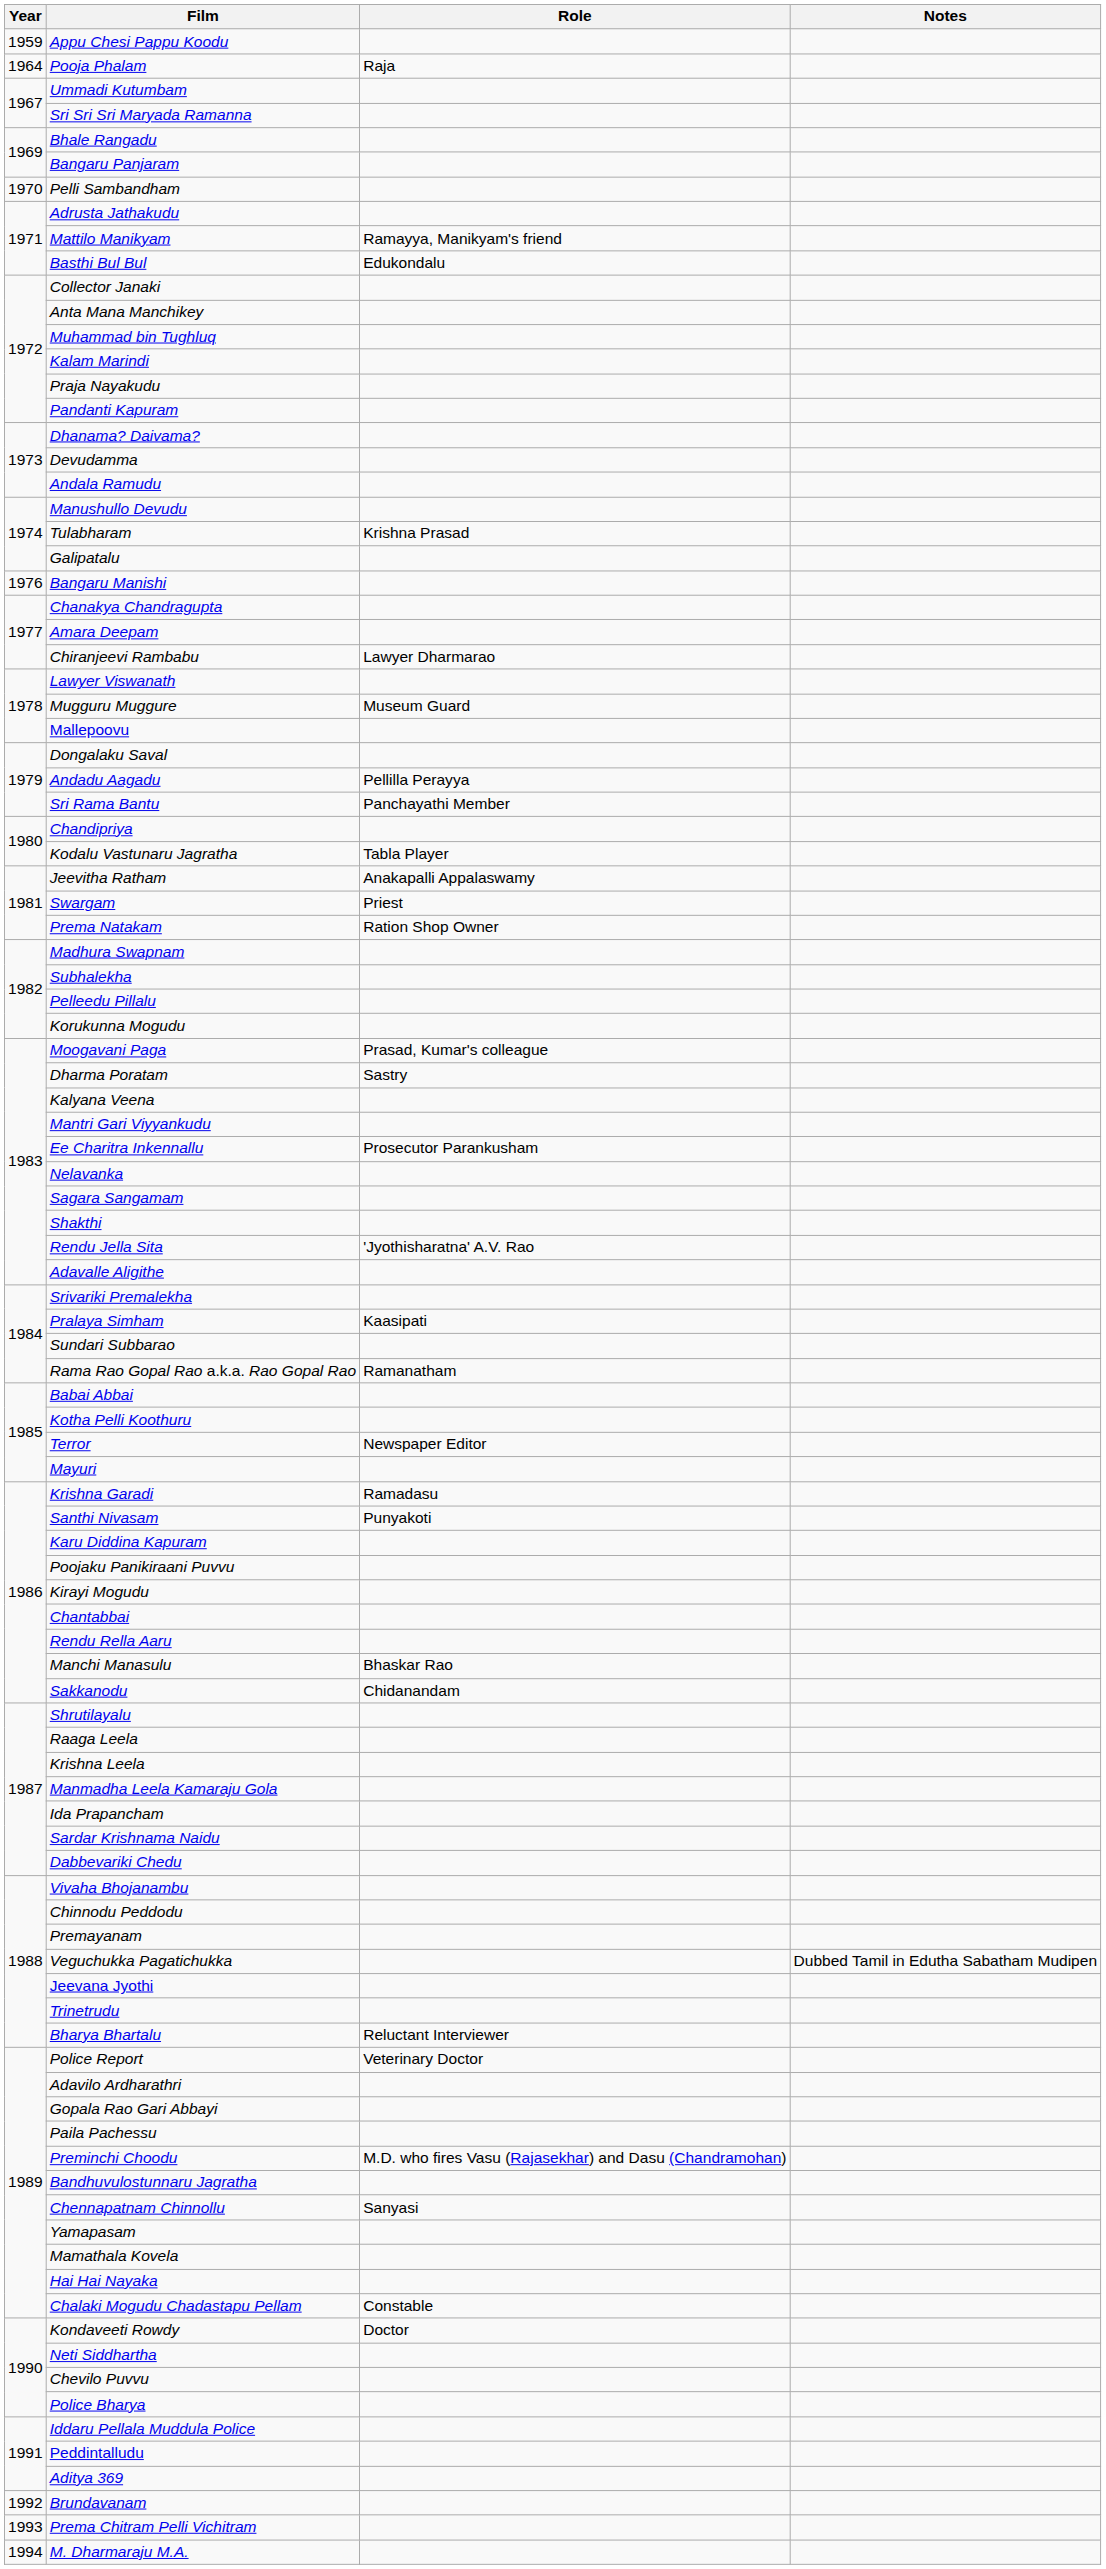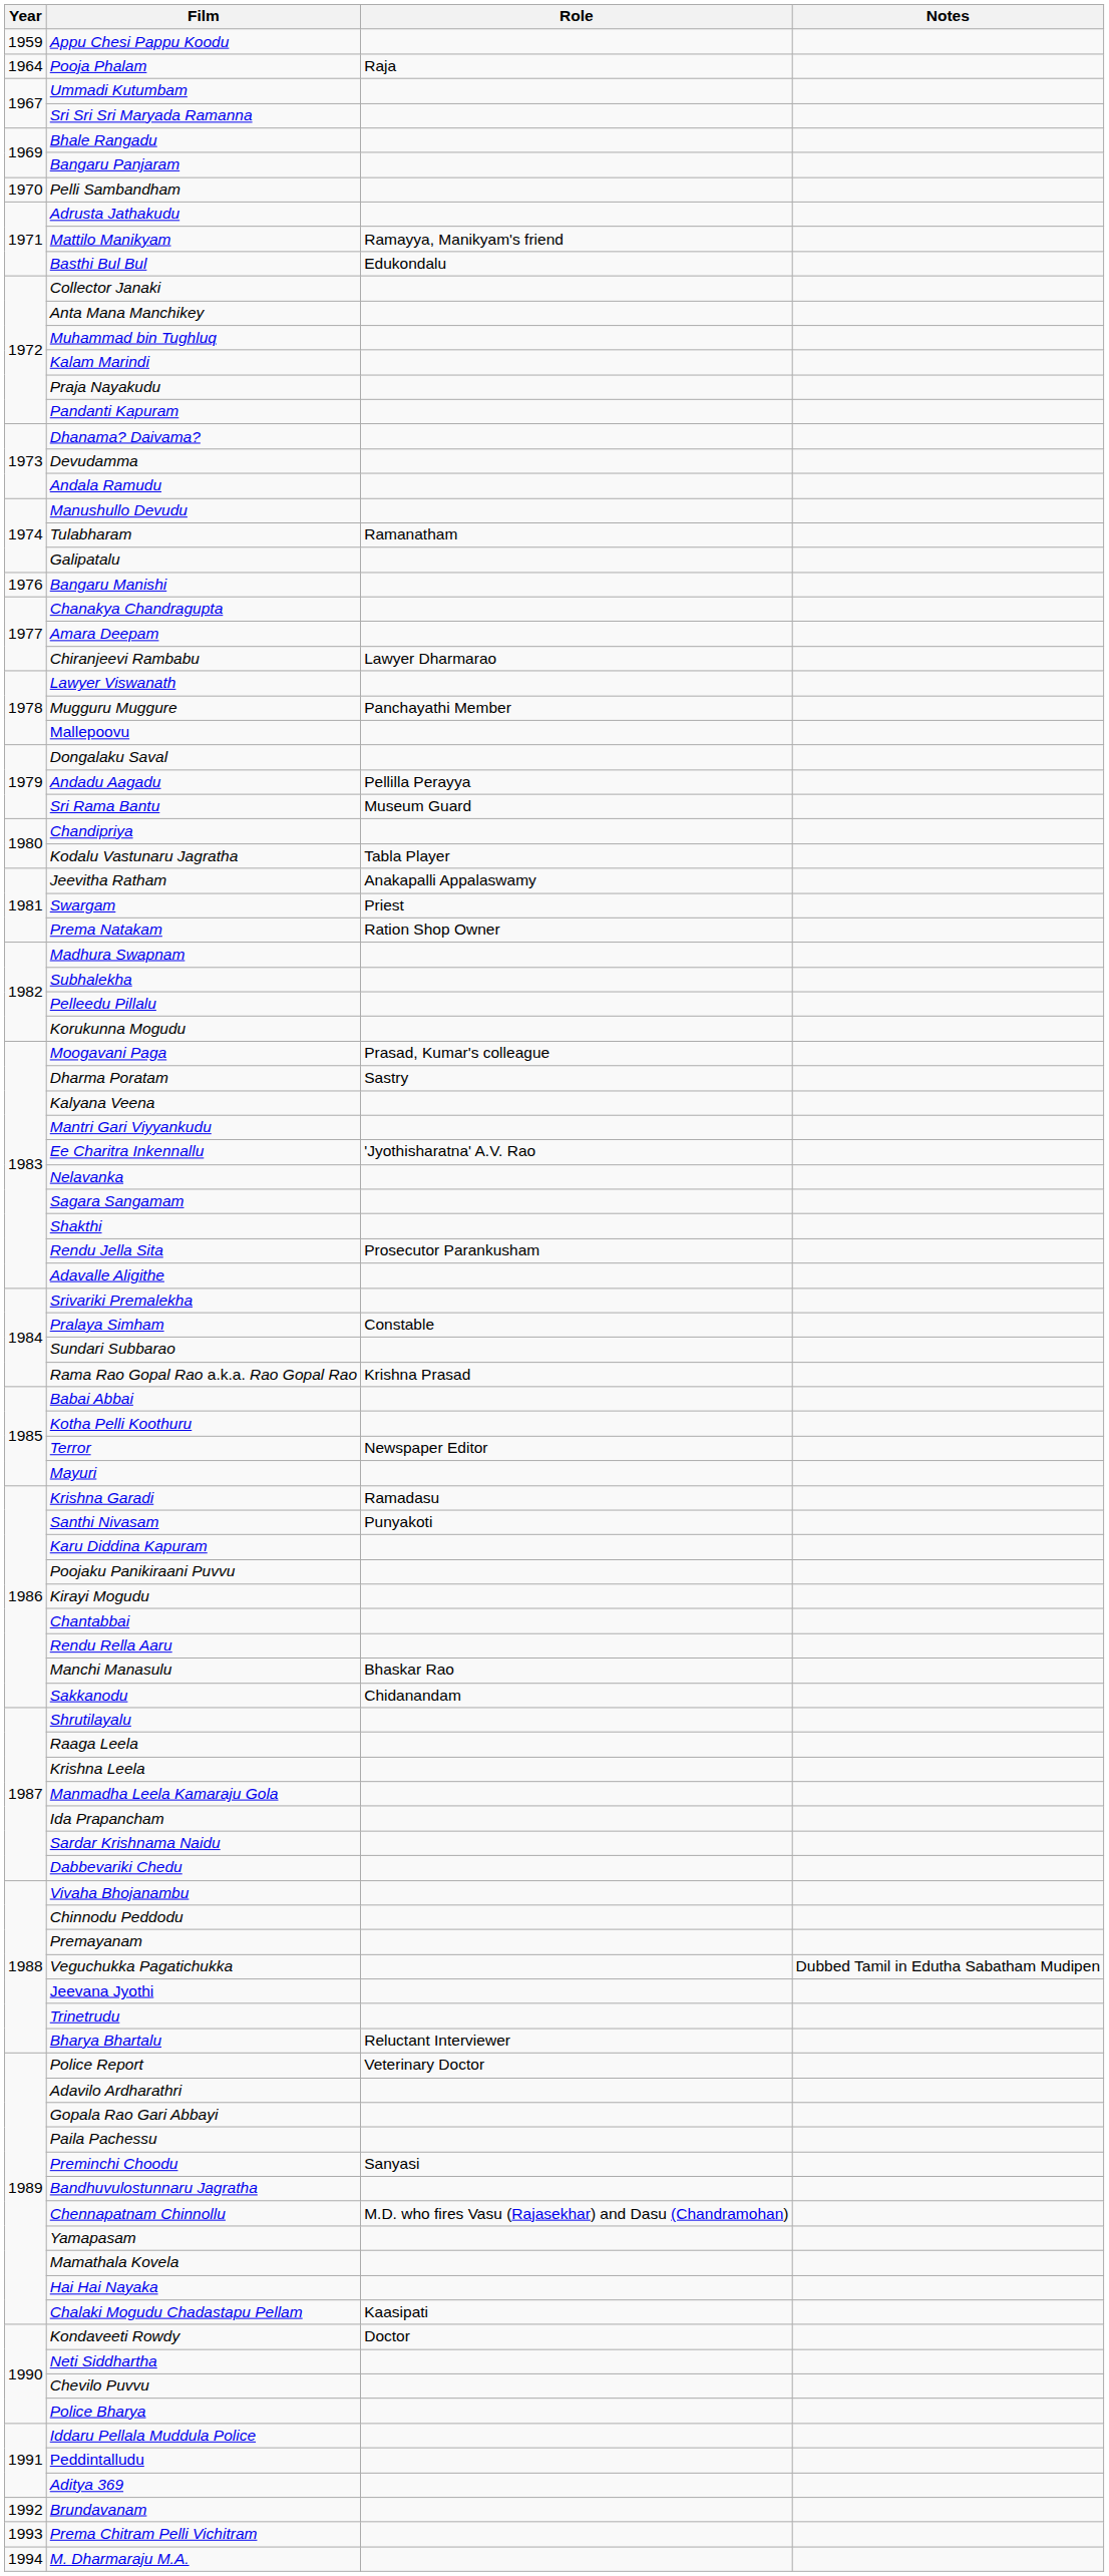Tulabharam | Role: Krishna Prasad -> Ramanatham
Mugguru Muggure | Role: Museum Guard -> Panchayathi Member
Sri Rama Bantu | Role: Panchayathi Member -> Museum Guard
Ee Charitra Inkennallu | Role: Prosecutor Parankusham -> 'Jyothisharatna' A.V. Rao
Rendu Jella Sita | Role: 'Jyothisharatna' A.V. Rao -> Prosecutor Parankusham
Pralaya Simham | Role: Kaasipati -> Constable
Rama Rao Gopal Rao a.k.a. Rao Gopal Rao | Role: Ramanatham -> Krishna Prasad
Preminchi Choodu | Role: M.D. who fires Vasu (Rajasekhar) and Dasu (Chandramohan) -> Sanyasi
Chennapatnam Chinnollu | Role: Sanyasi -> M.D. who fires Vasu (Rajasekhar) and Dasu (Chandramohan)
Chalaki Mogudu Chadastapu Pellam | Role: Constable -> Kaasipati
